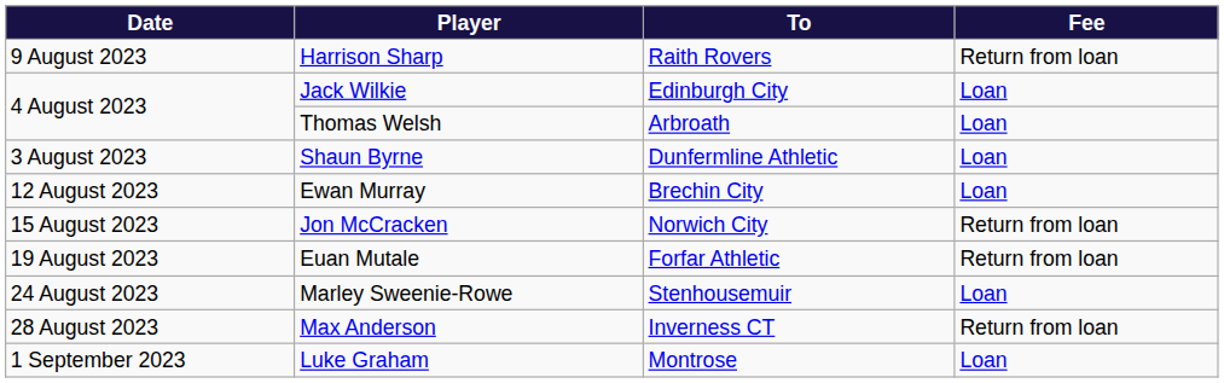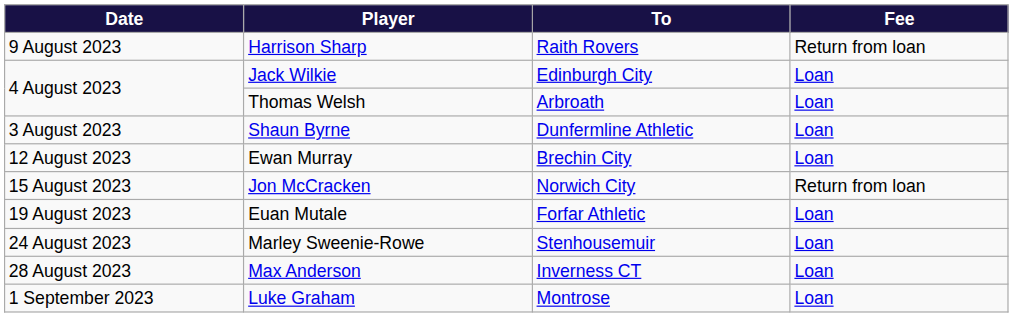Euan Mutale | Fee: Return from loan -> Loan
Max Anderson | Fee: Return from loan -> Loan
